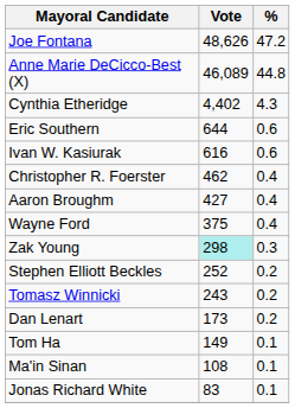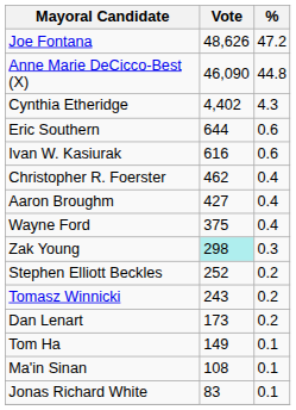Anne Marie DeCicco-Best (X) | Vote: 46,089 -> 46,090
